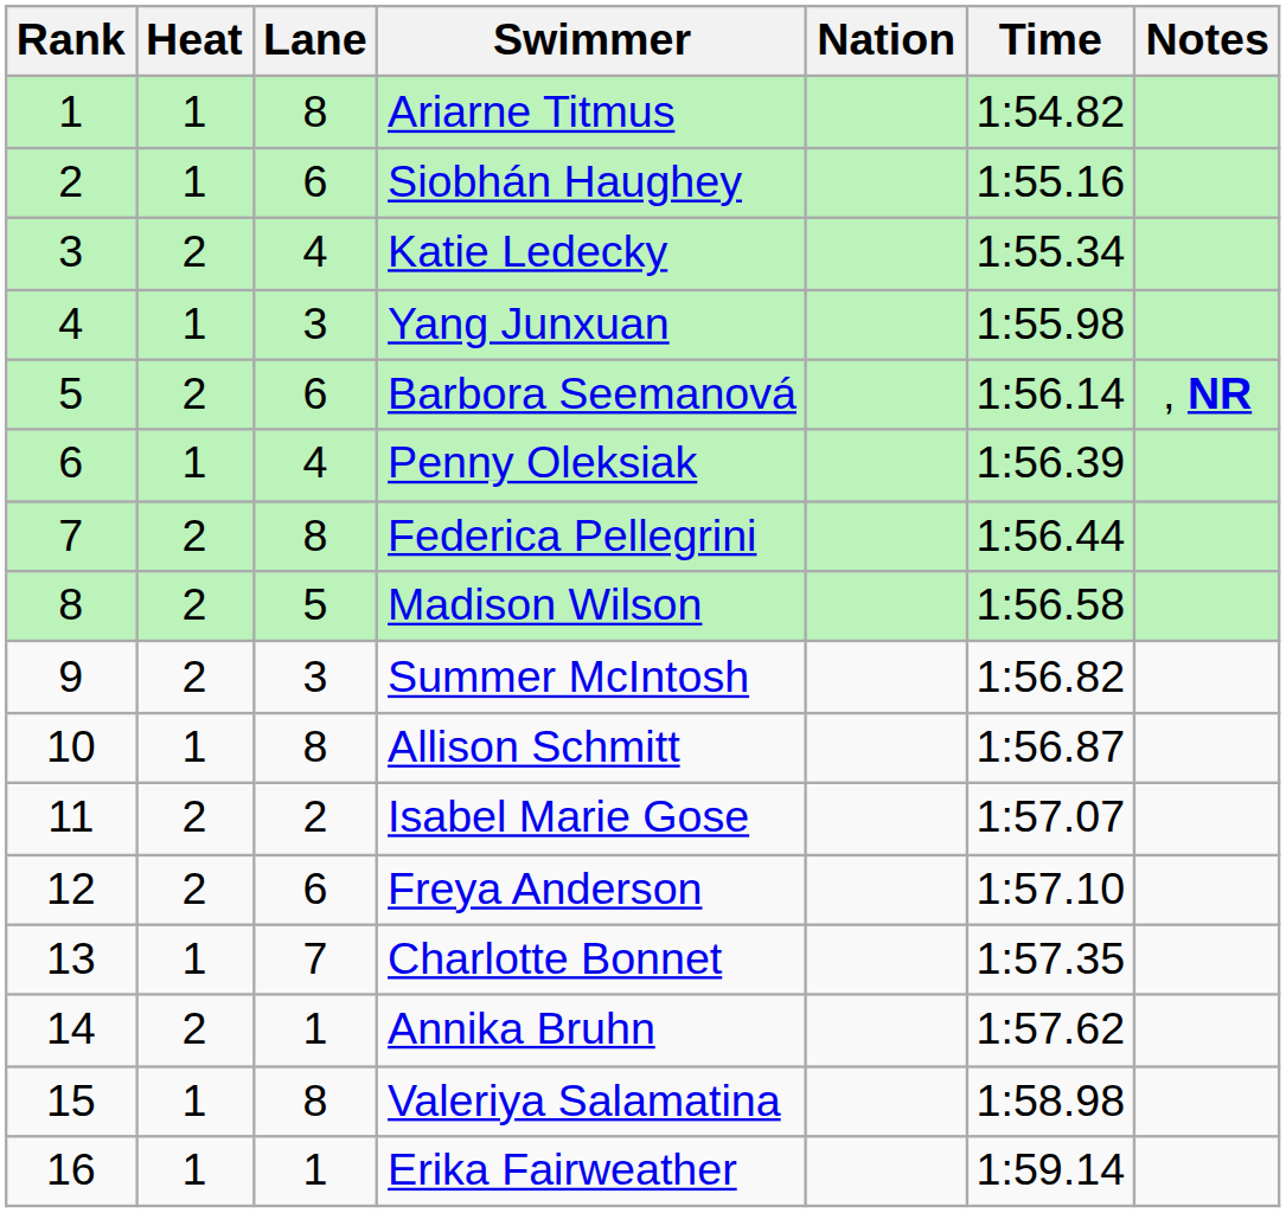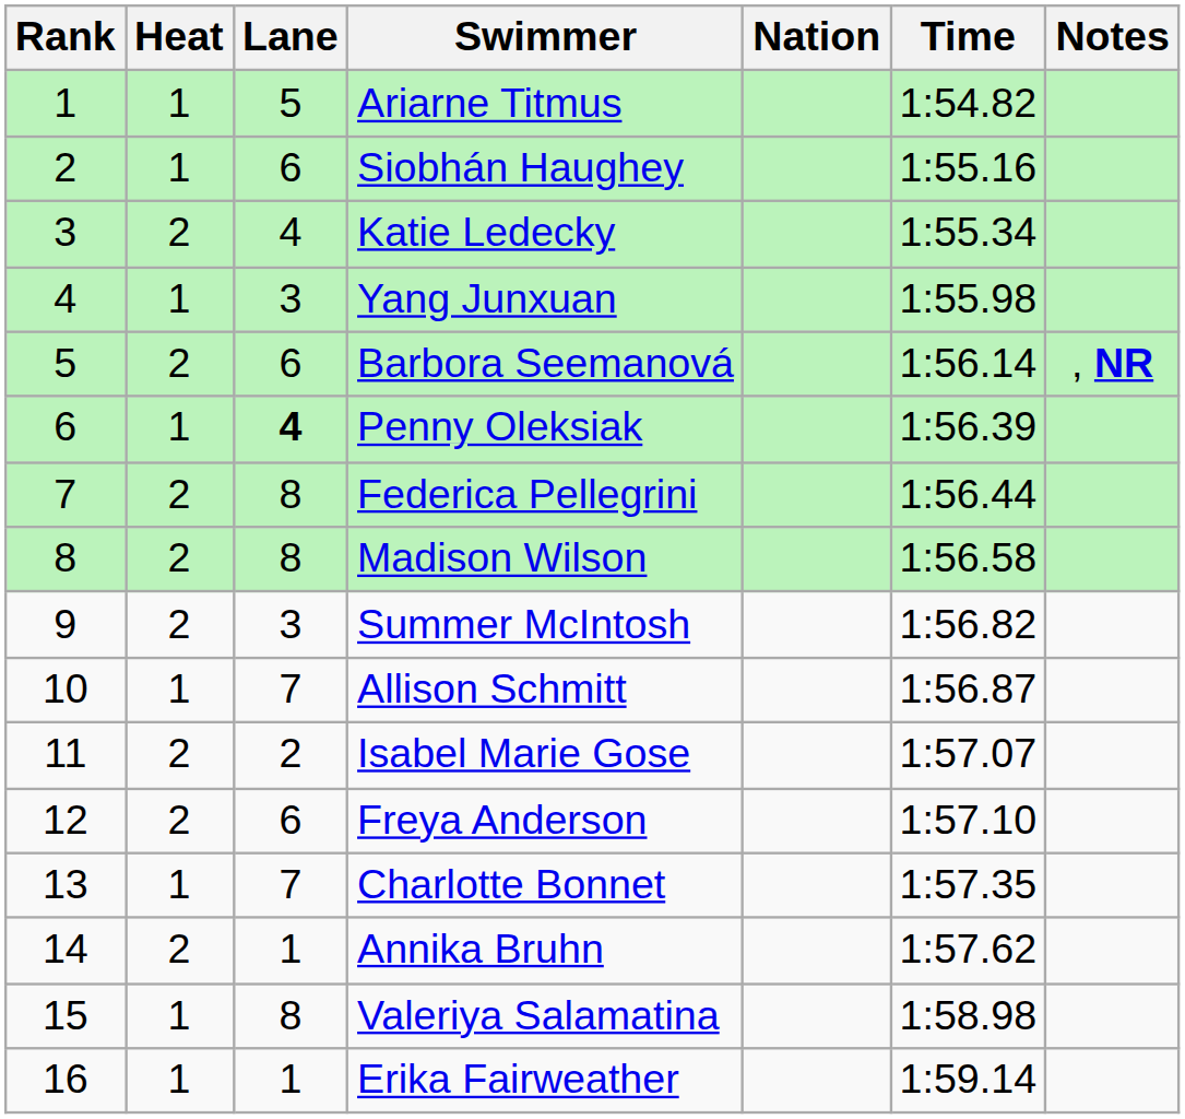Ariarne Titmus | Lane: 8 -> 5
Penny Oleksiak | Lane: normal -> bold
Madison Wilson | Lane: 5 -> 8
Allison Schmitt | Lane: 8 -> 7
